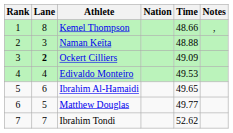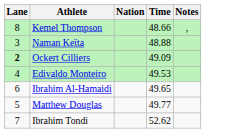- column: Rank | 1 | 2 | 3 | 4 | 5 | 6 | 7
